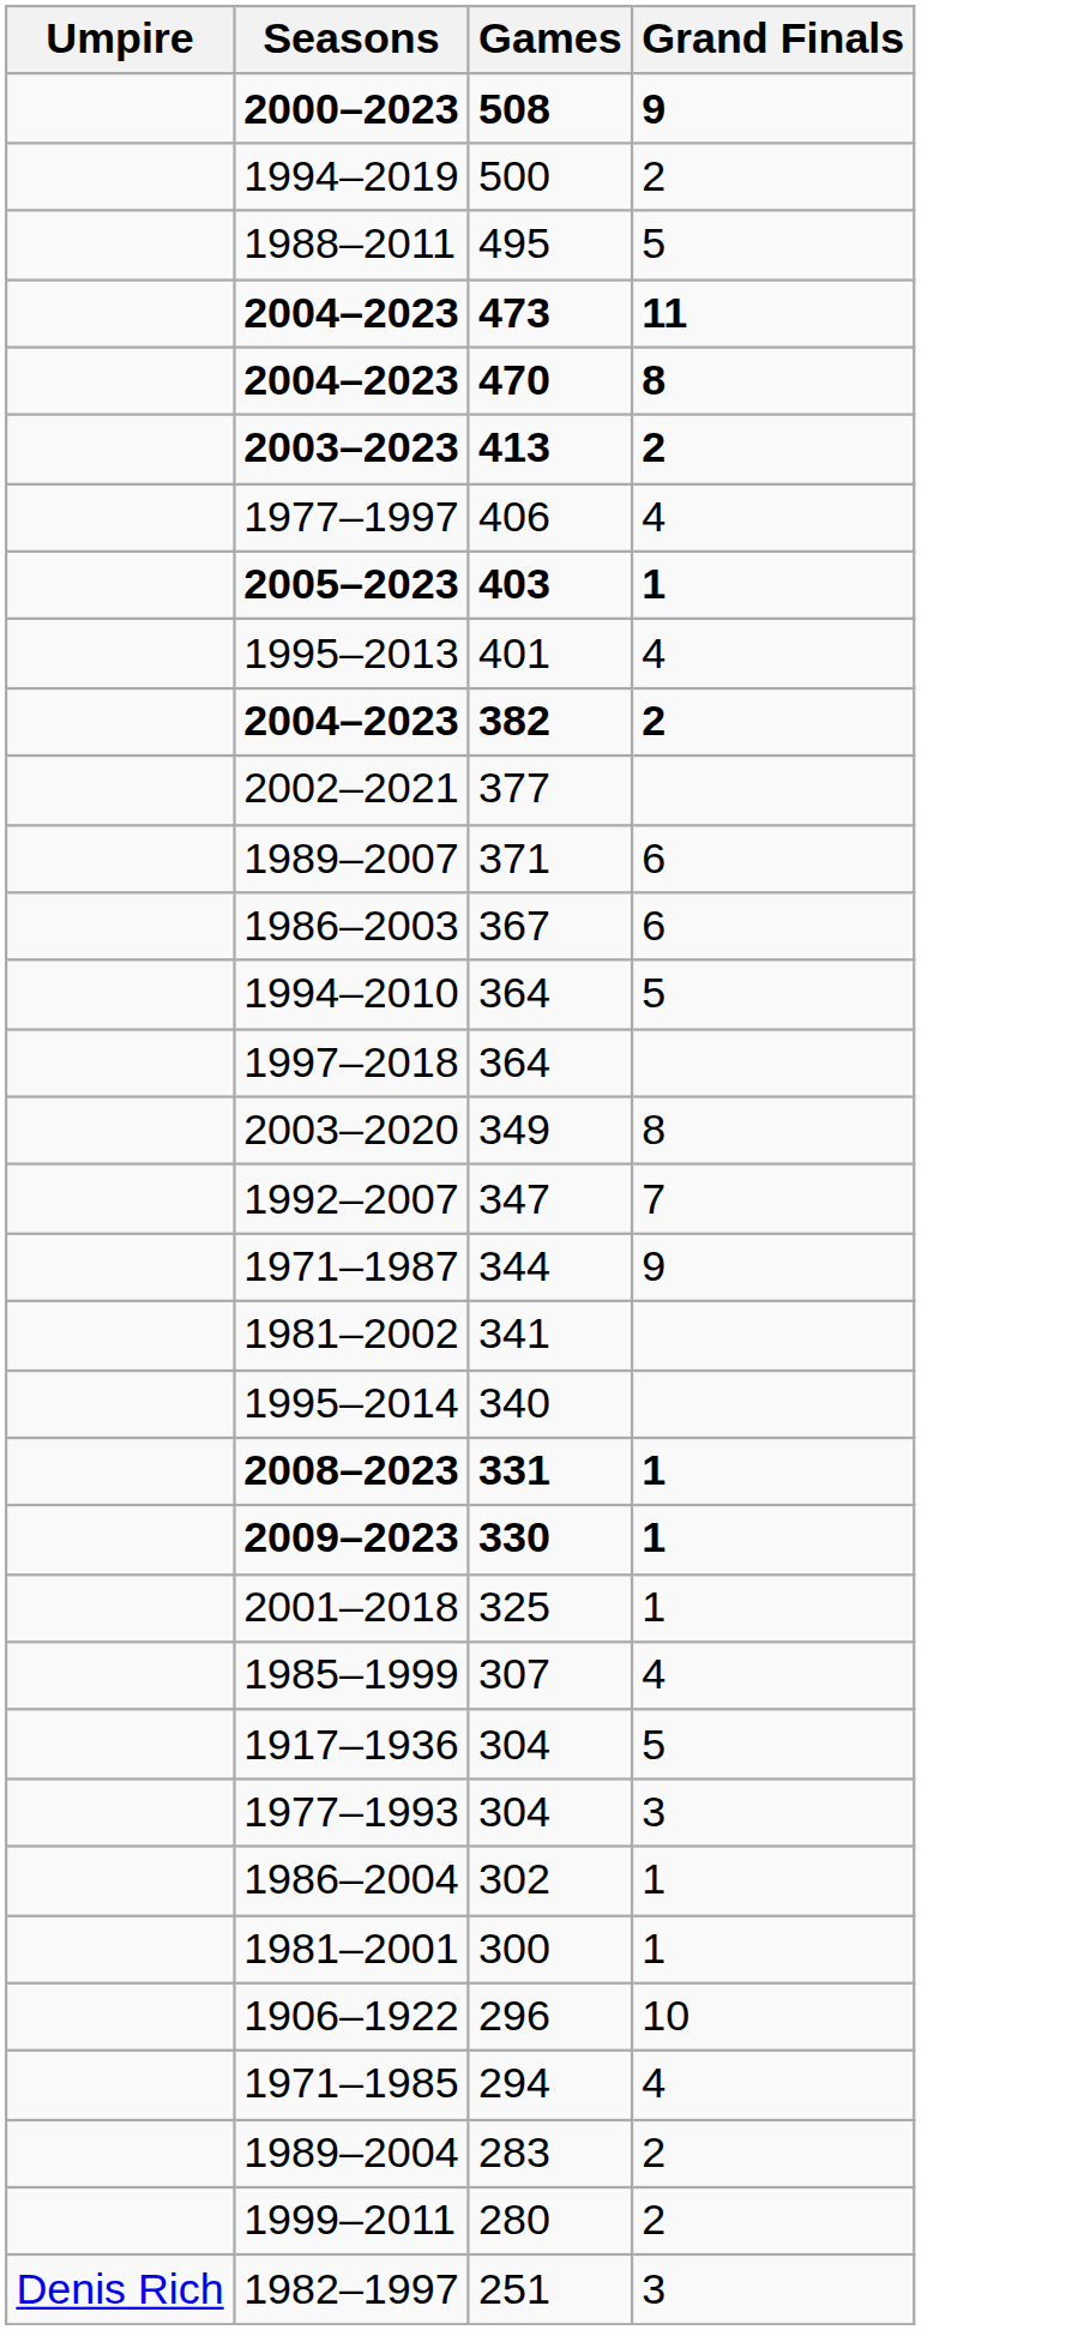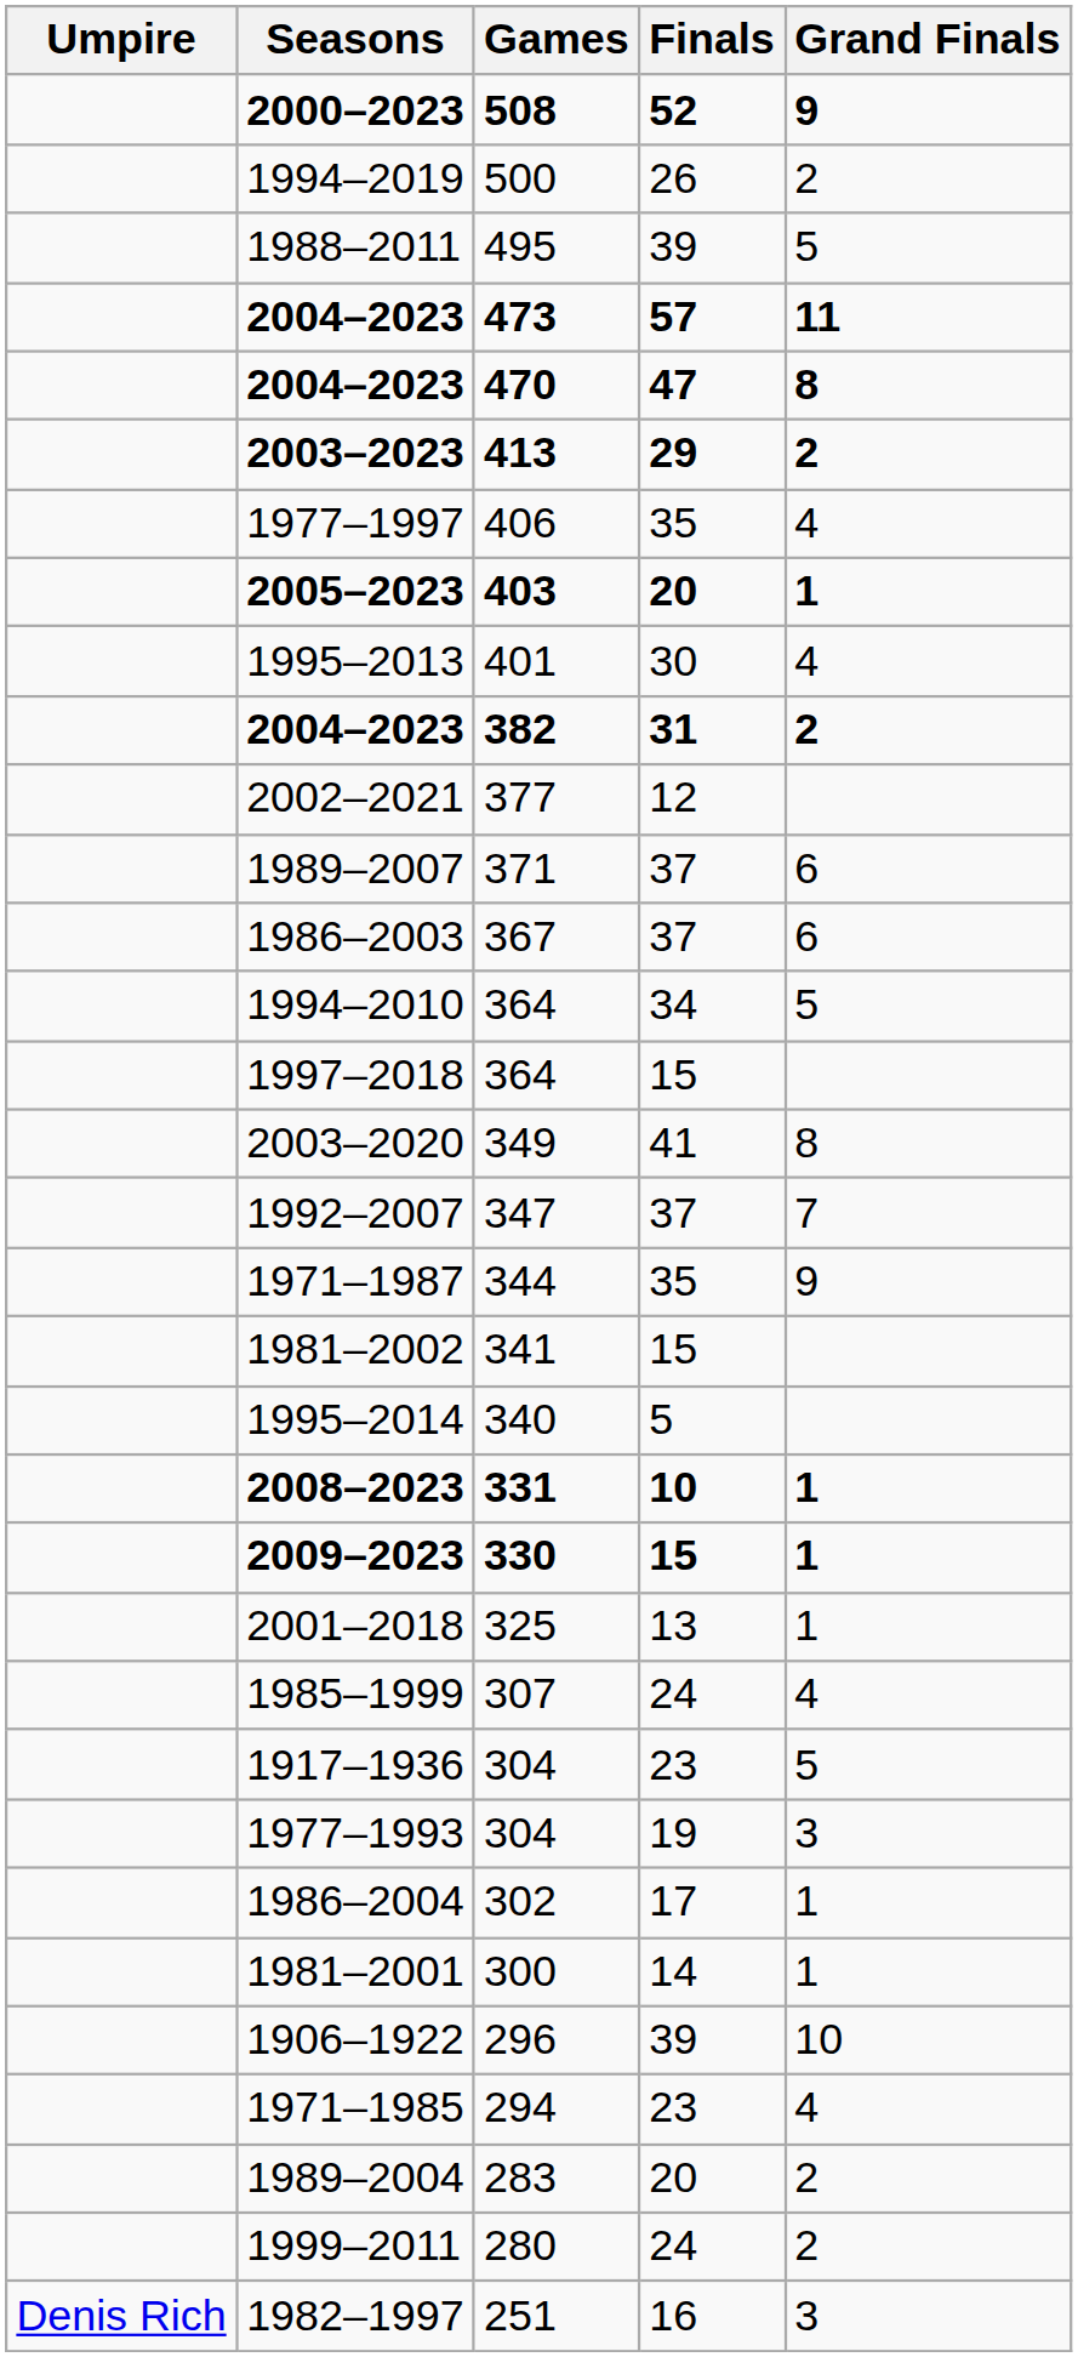+ column: Finals | 52 | 26 | 39 | 57 | 47 | 29 | 35 | 20 | 30 | 31 | 12 | 37 | 37 | 34 | 15 | 41 | 37 | 35 | 15 | 5 | 10 | 15 | 13 | 24 | 23 | 19 | 17 | 14 | 39 | 23 | 20 | 24 | 16
